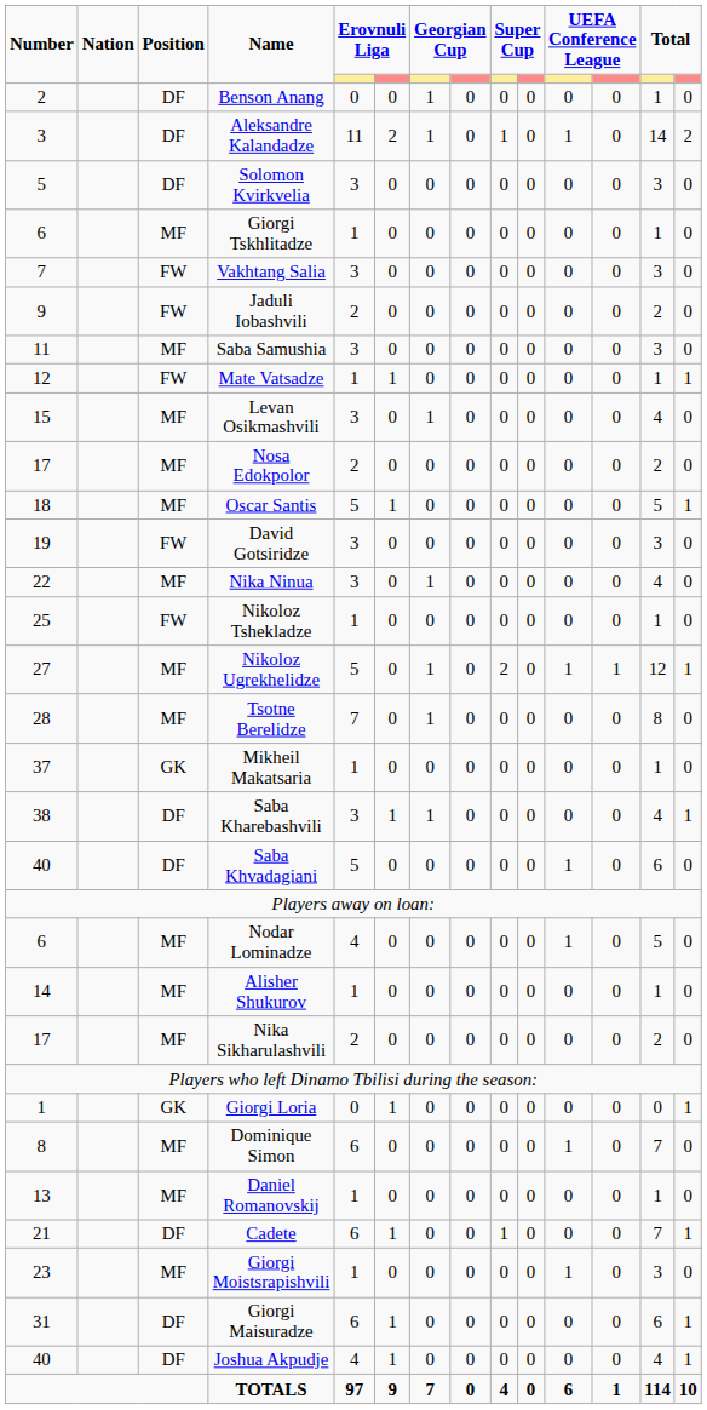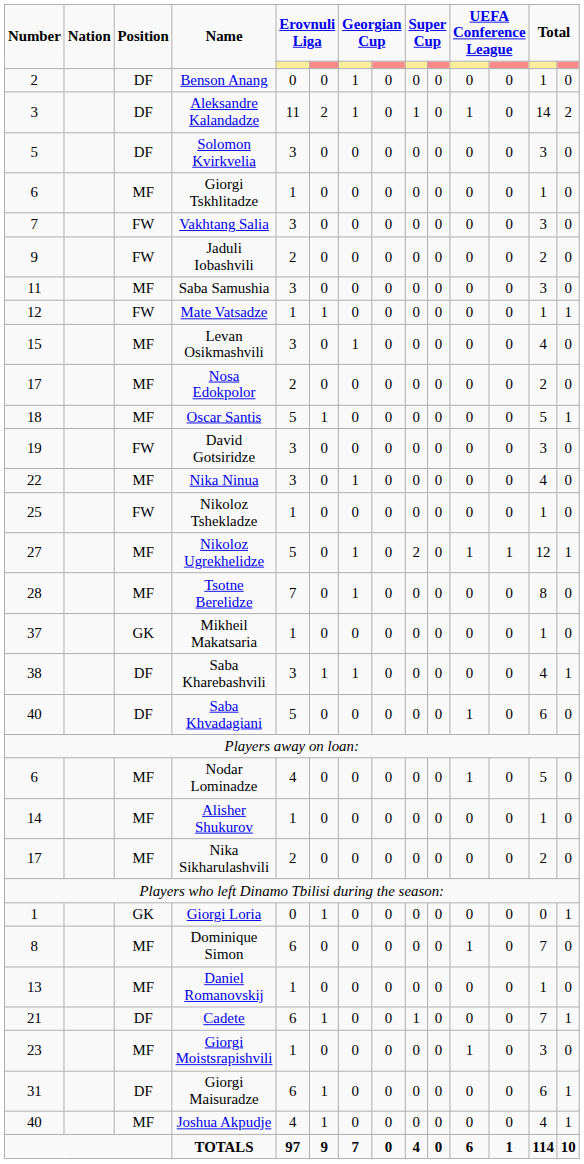Joshua Akpudje | Position: DF -> MF
